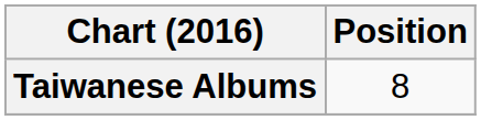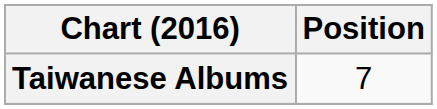Taiwanese Albums | Position: 8 -> 7
